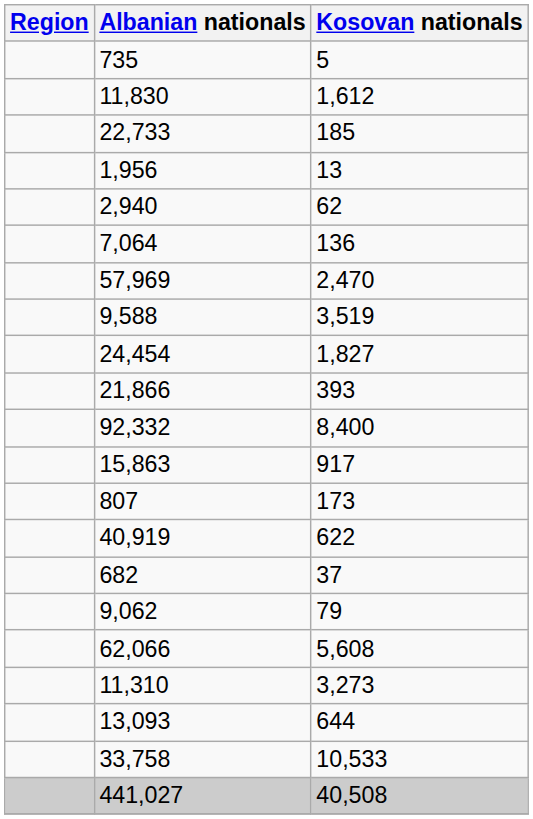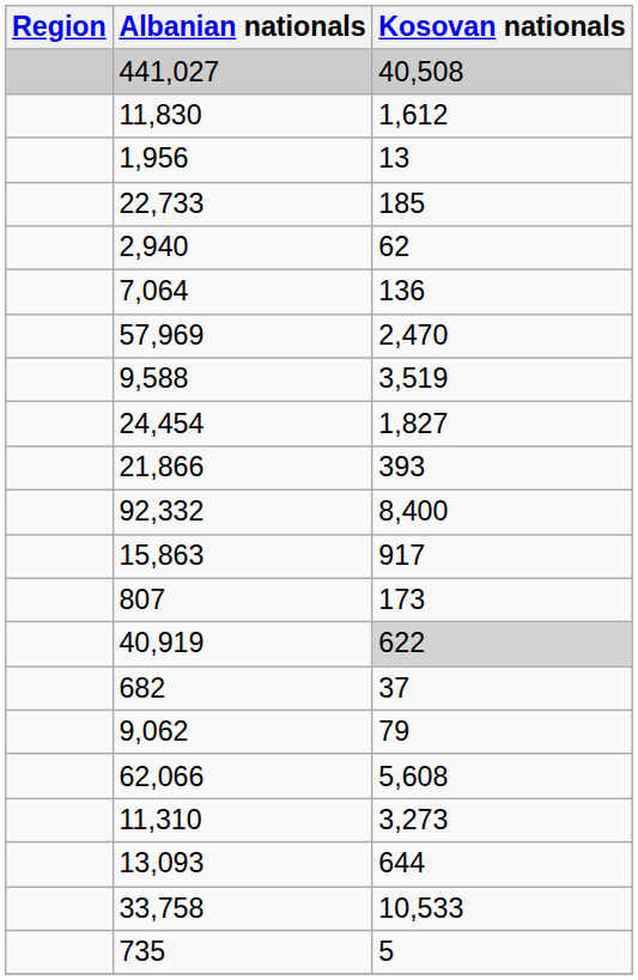rows swapped: 735 <-> 441,027
rows swapped: 22,733 <-> 1,956
40,919 | Kosovan nationals: no background -> lightgrey background
